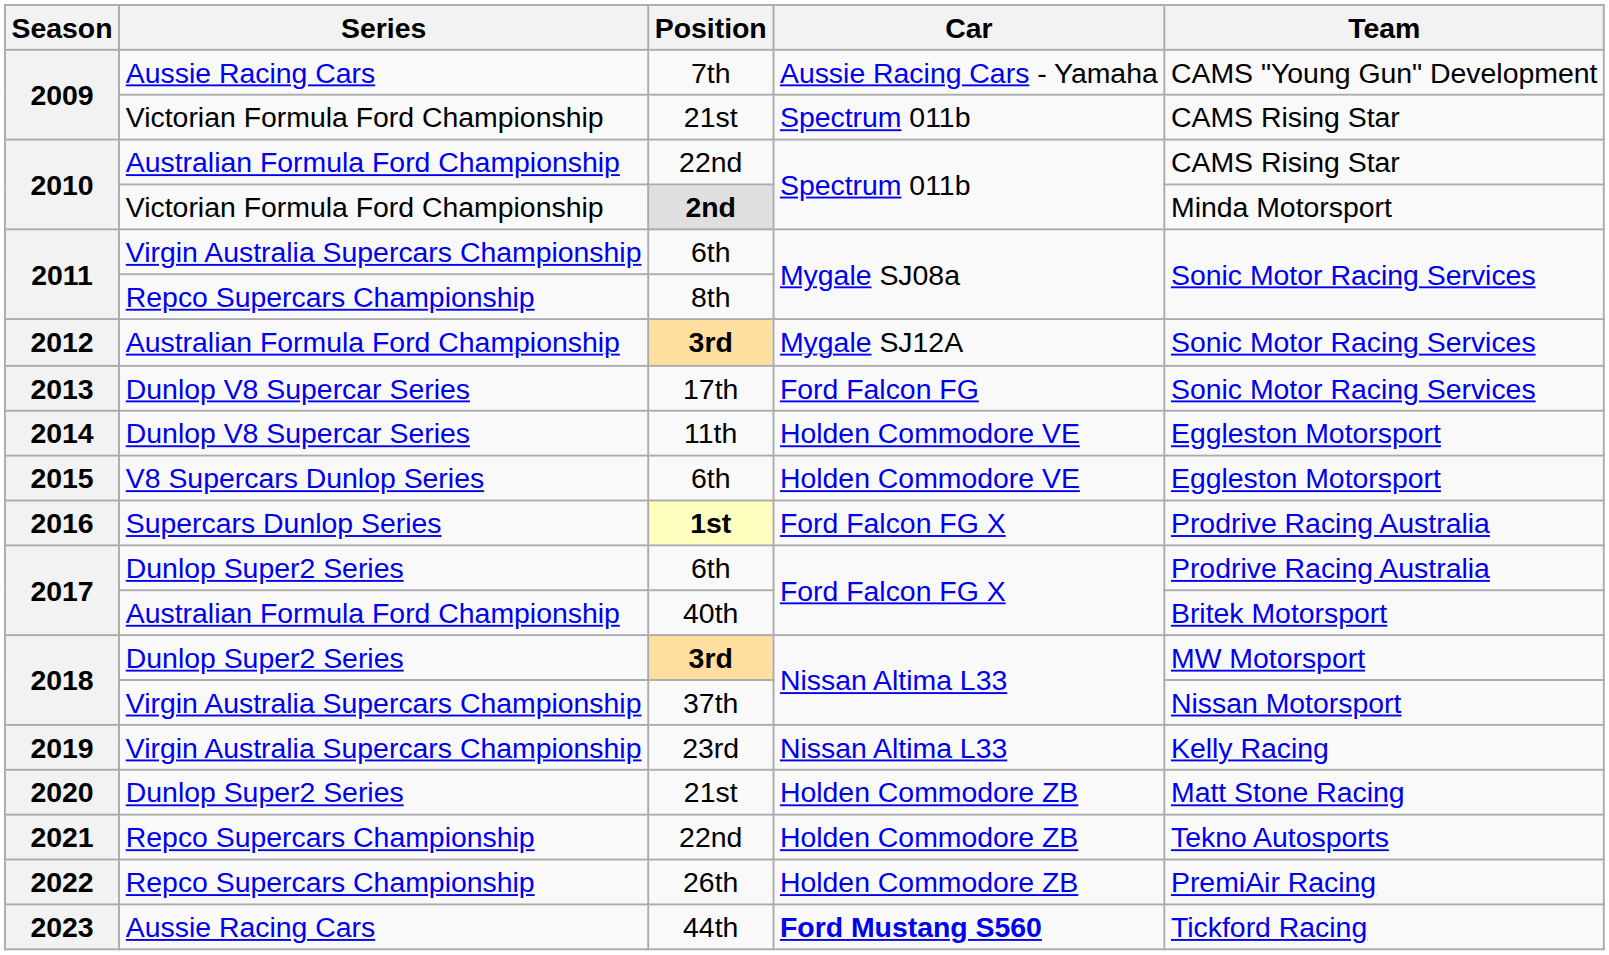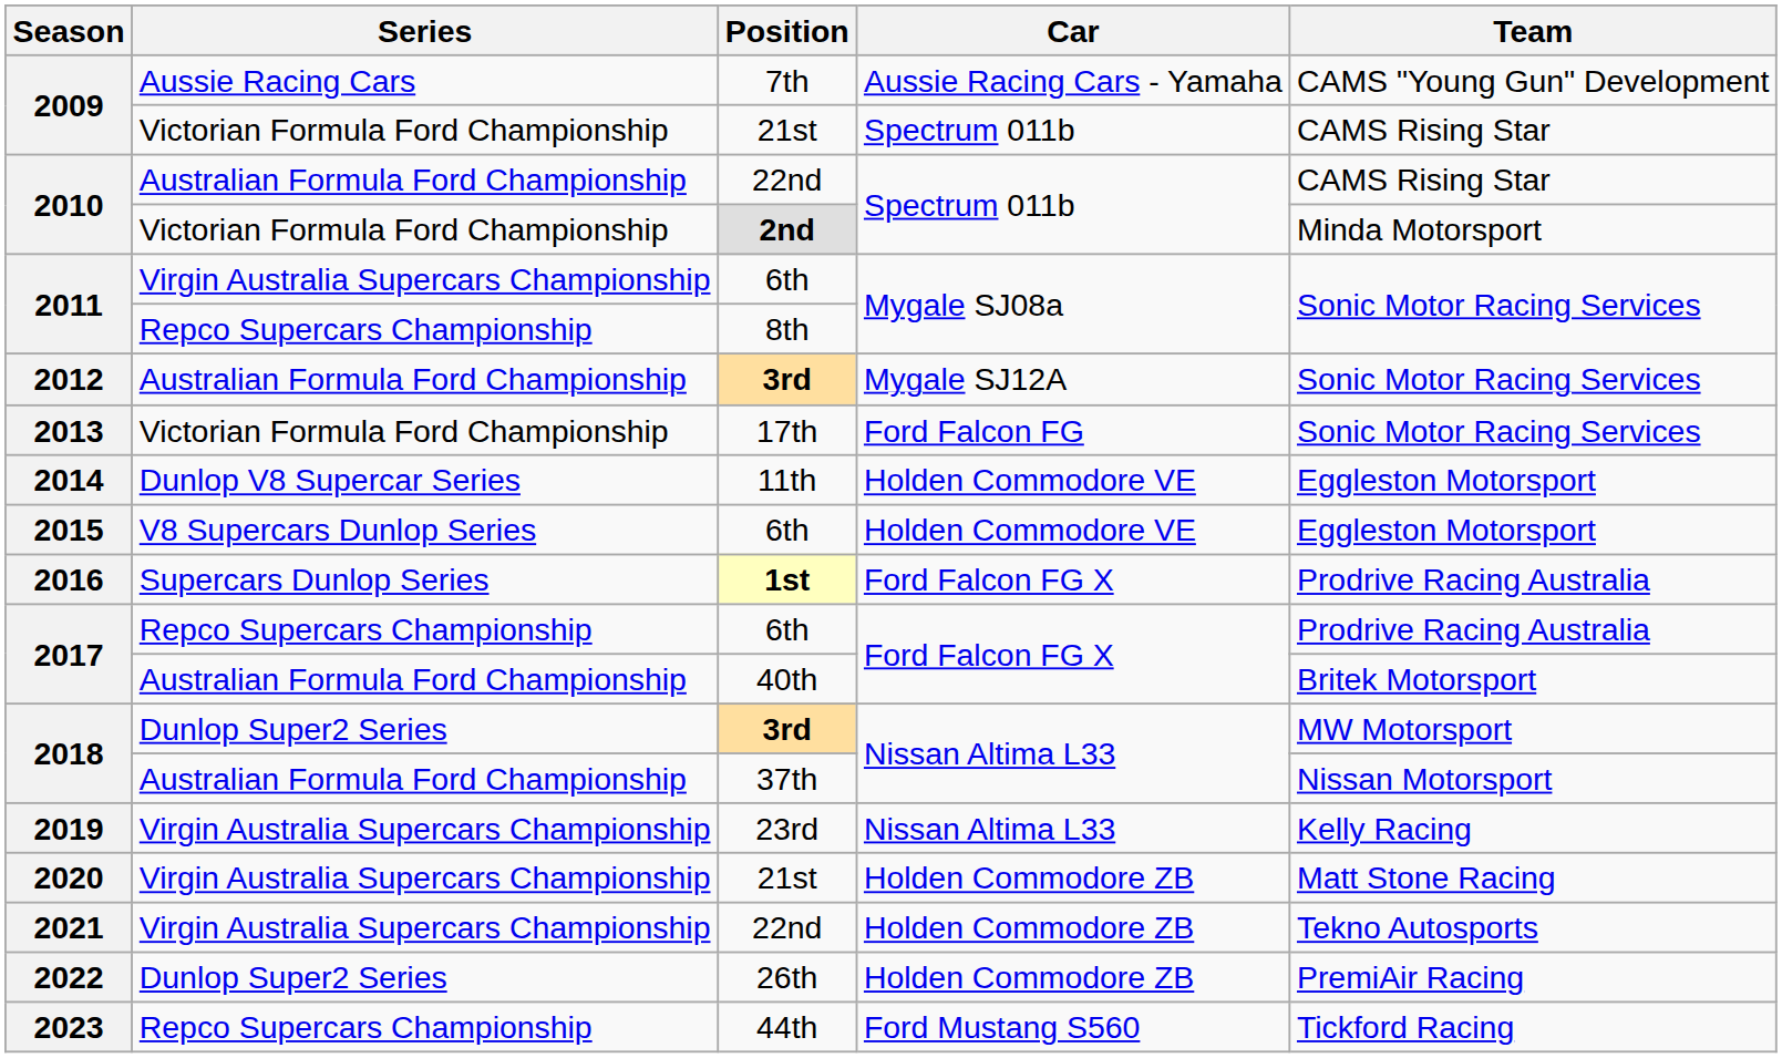2013 | Series: Dunlop V8 Supercar Series -> Victorian Formula Ford Championship
2017 / 6th | Series: Dunlop Super2 Series -> Repco Supercars Championship
2018 / 37th | Series: Virgin Australia Supercars Championship -> Australian Formula Ford Championship
2020 | Series: Dunlop Super2 Series -> Virgin Australia Supercars Championship
2021 | Series: Repco Supercars Championship -> Virgin Australia Supercars Championship
2022 | Series: Repco Supercars Championship -> Dunlop Super2 Series
2023 | Series: Aussie Racing Cars -> Repco Supercars Championship
2023 | Car: bold -> normal
